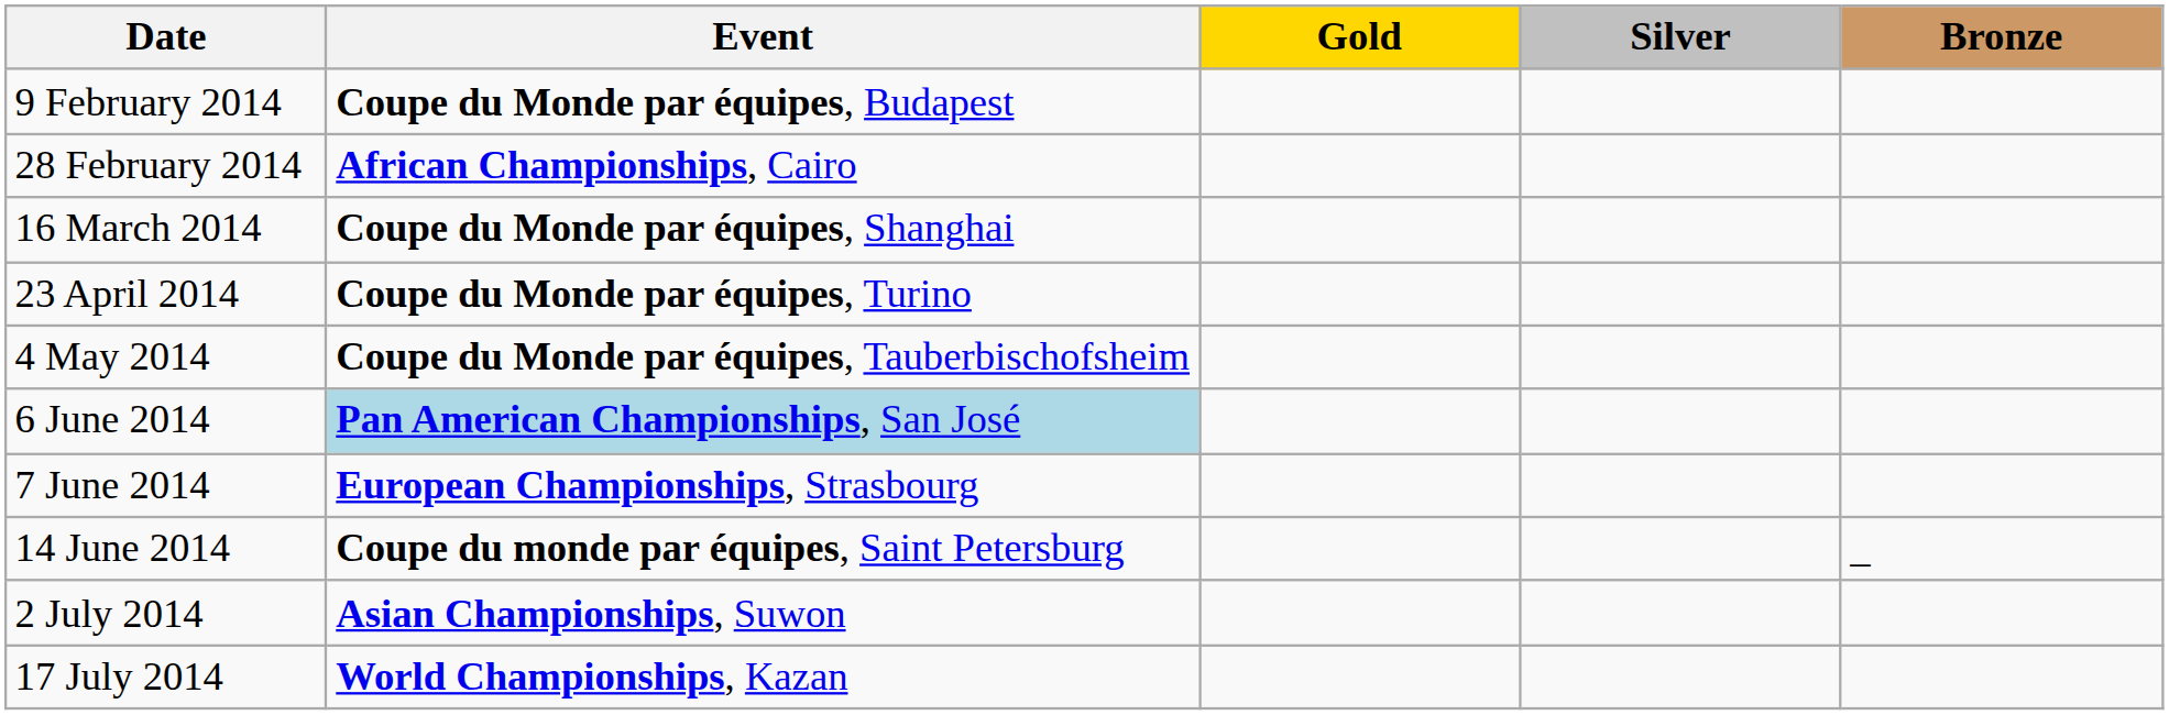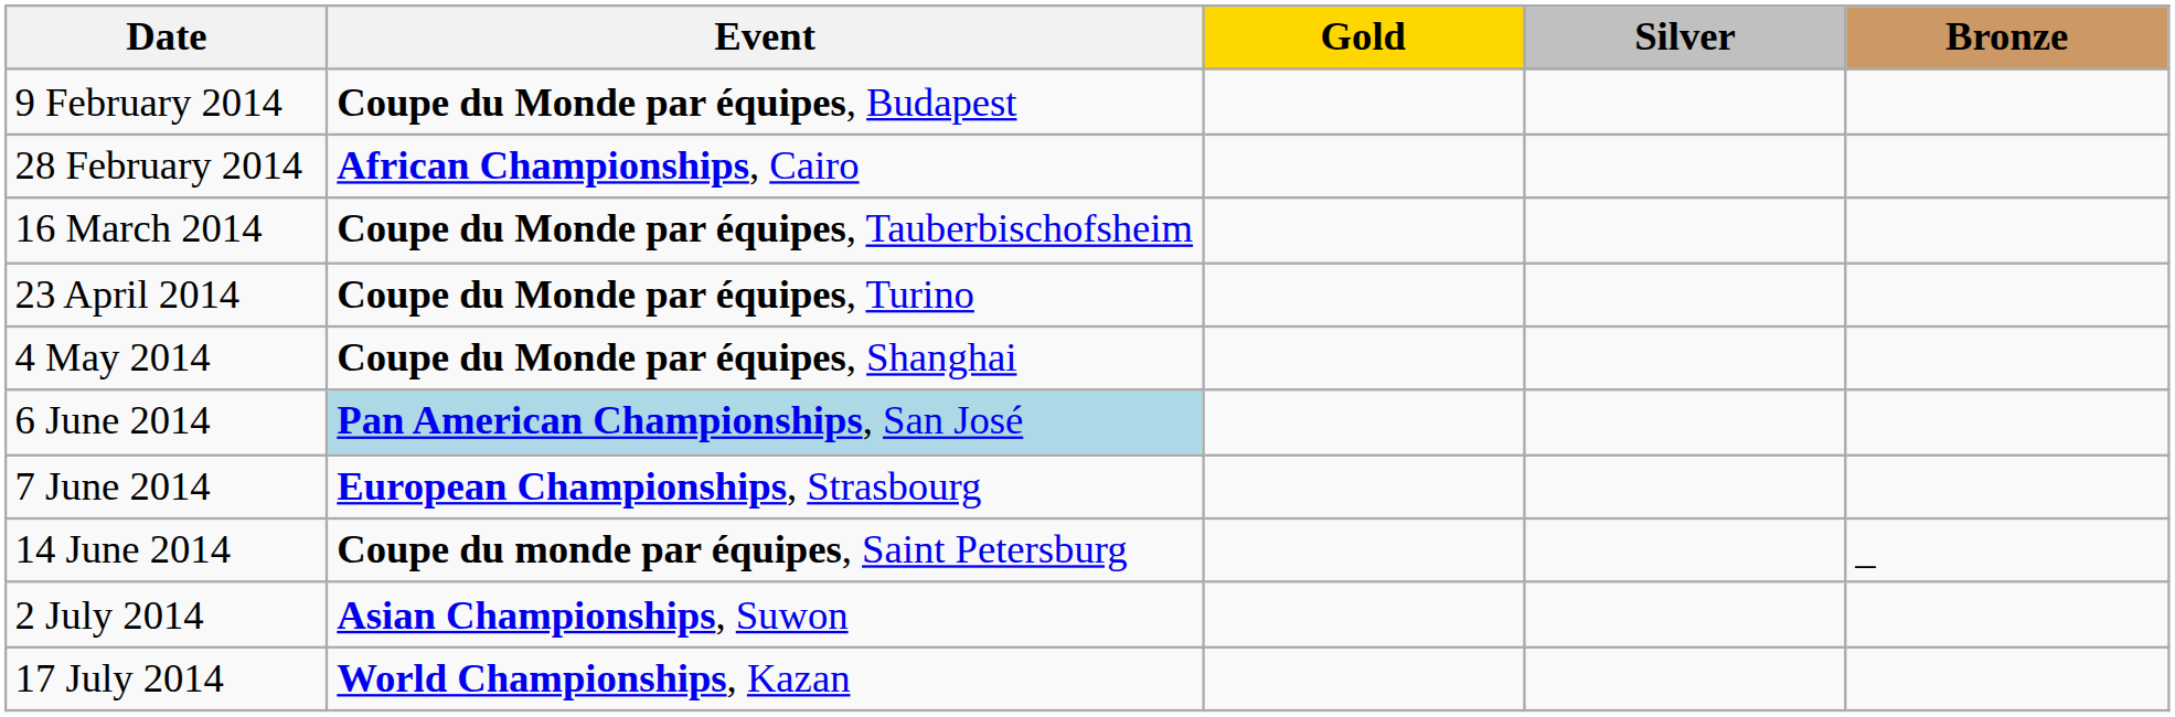16 March 2014 | Event: Coupe du Monde par équipes, Shanghai -> Coupe du Monde par équipes, Tauberbischofsheim
4 May 2014 | Event: Coupe du Monde par équipes, Tauberbischofsheim -> Coupe du Monde par équipes, Shanghai
